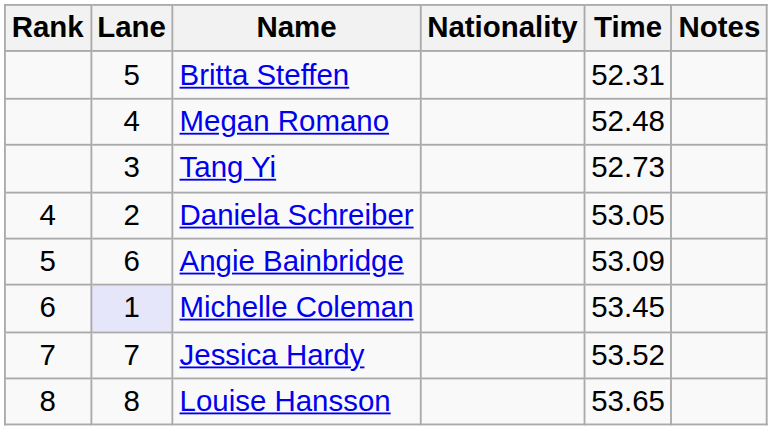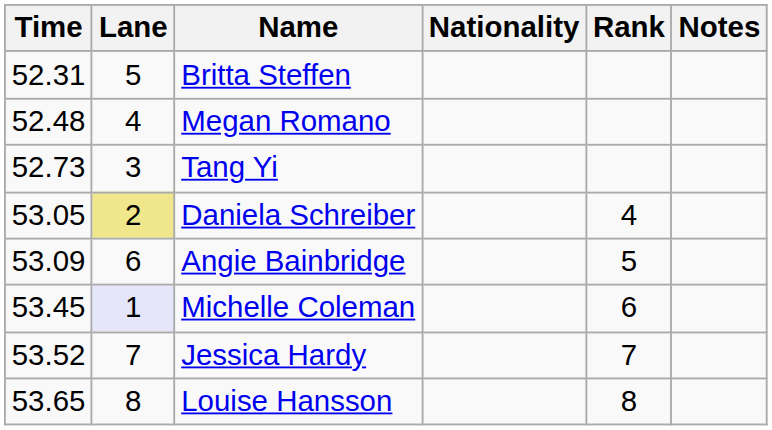columns swapped: Rank <-> Time
Daniela Schreiber | Lane: no background -> khaki background
